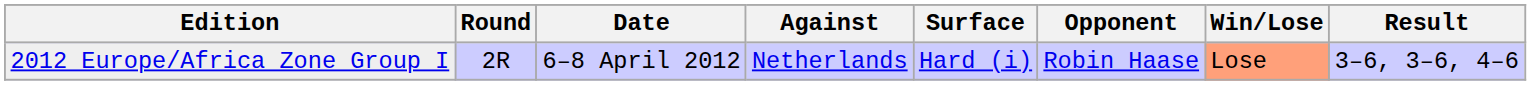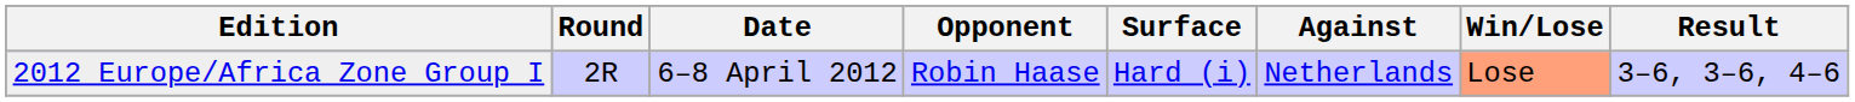columns swapped: Against <-> Opponent
